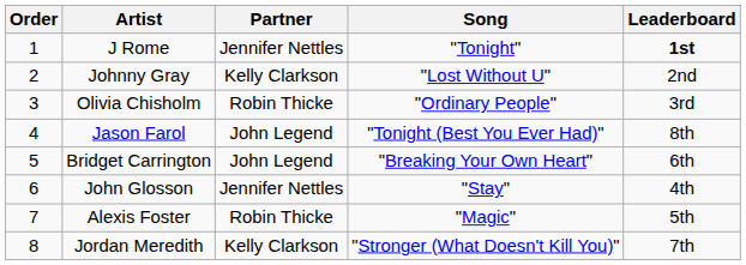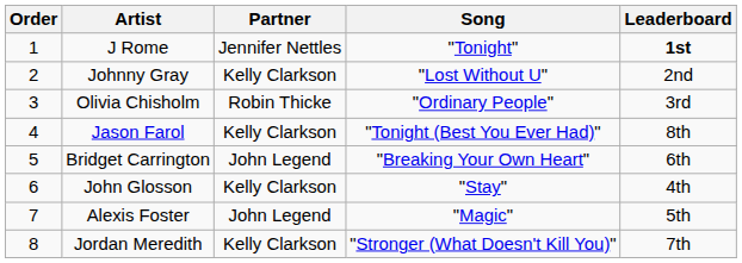Jason Farol | Partner: John Legend -> Kelly Clarkson
John Glosson | Partner: Jennifer Nettles -> Kelly Clarkson
Alexis Foster | Partner: Robin Thicke -> John Legend
